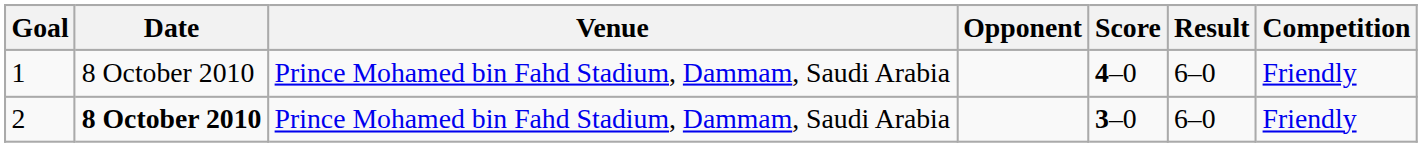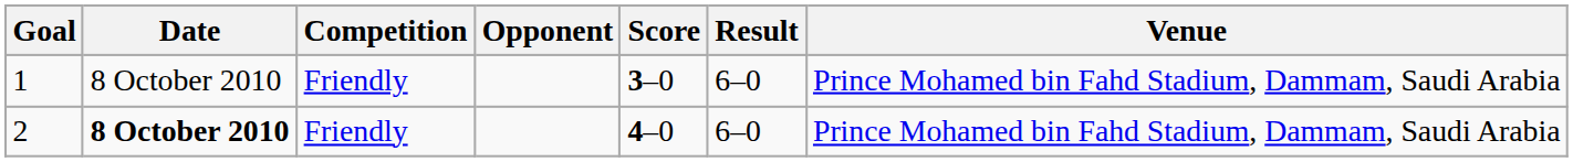columns swapped: Venue <-> Competition
1 | Score: 4–0 -> 3–0
2 | Score: 3–0 -> 4–0
